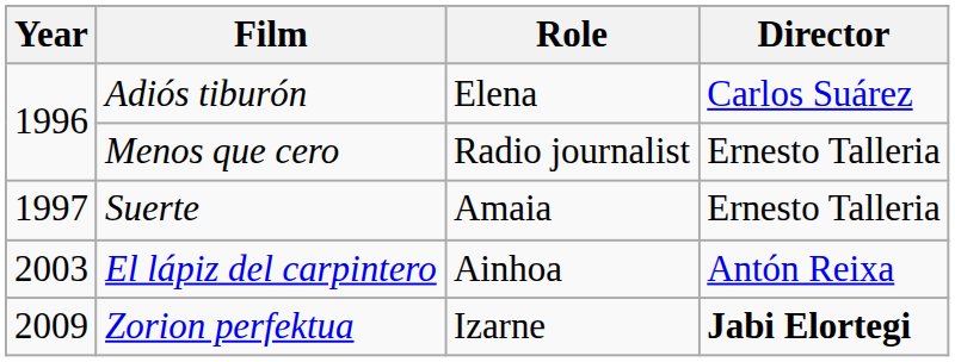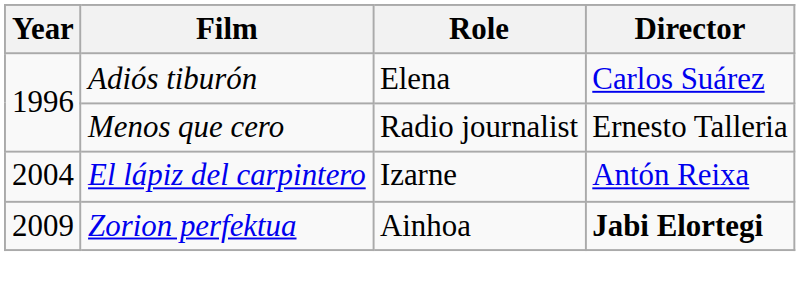- row: 1997 | Suerte | Amaia | Ernesto Talleria
El lápiz del carpintero | Year: 2003 -> 2004
El lápiz del carpintero | Role: Ainhoa -> Izarne
Zorion perfektua | Role: Izarne -> Ainhoa
